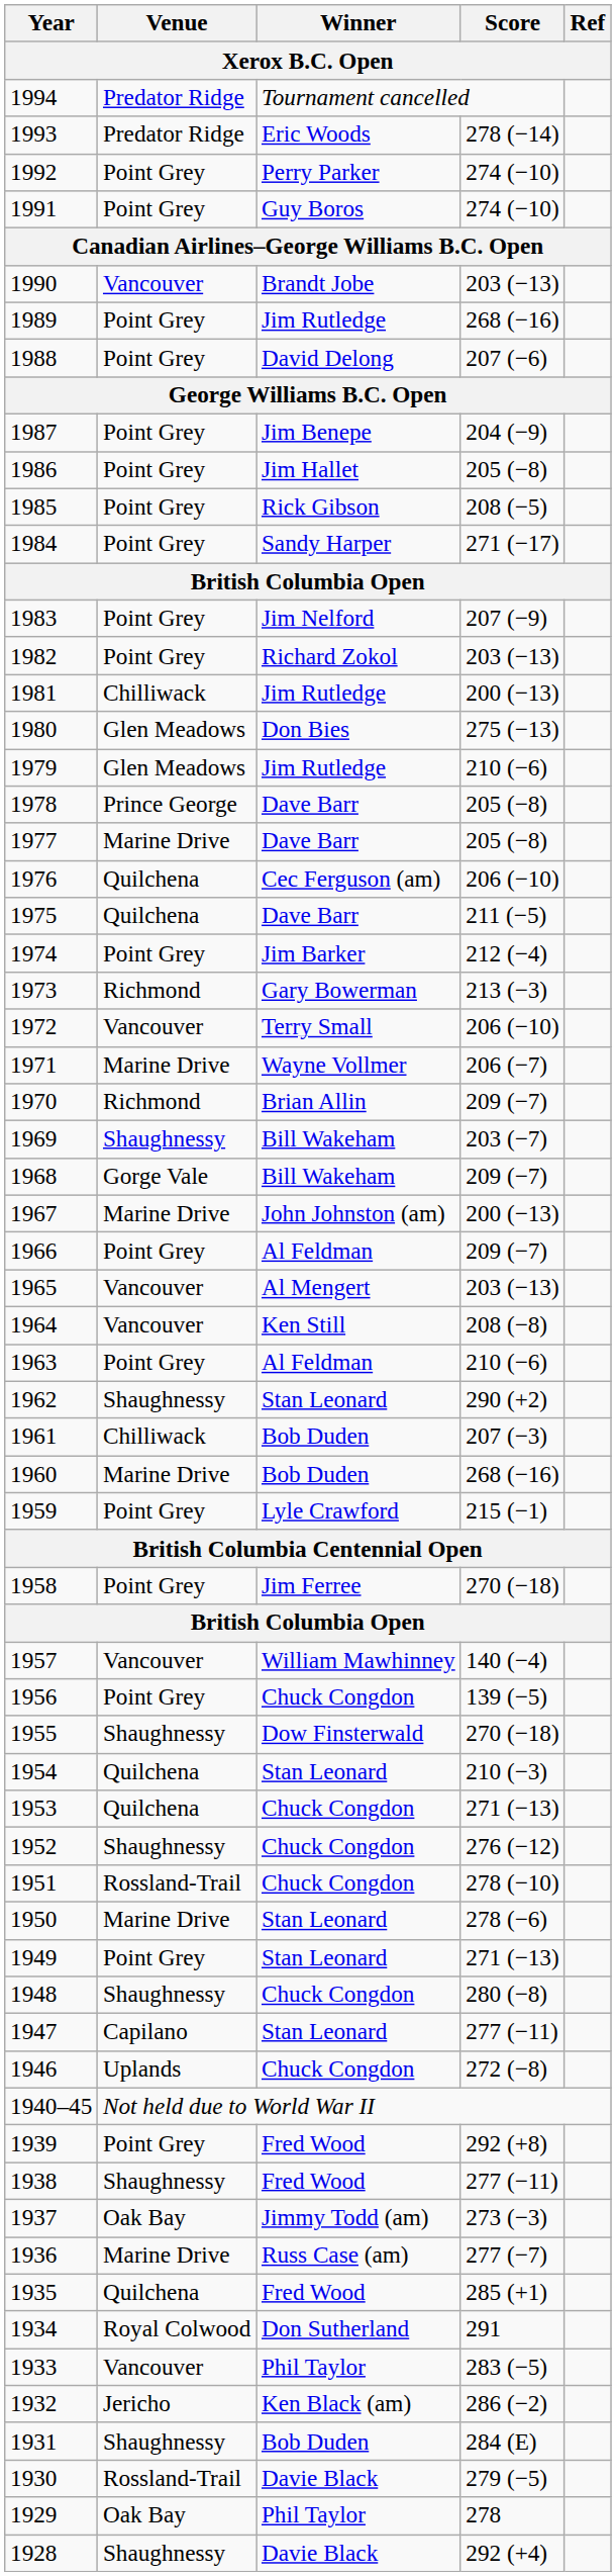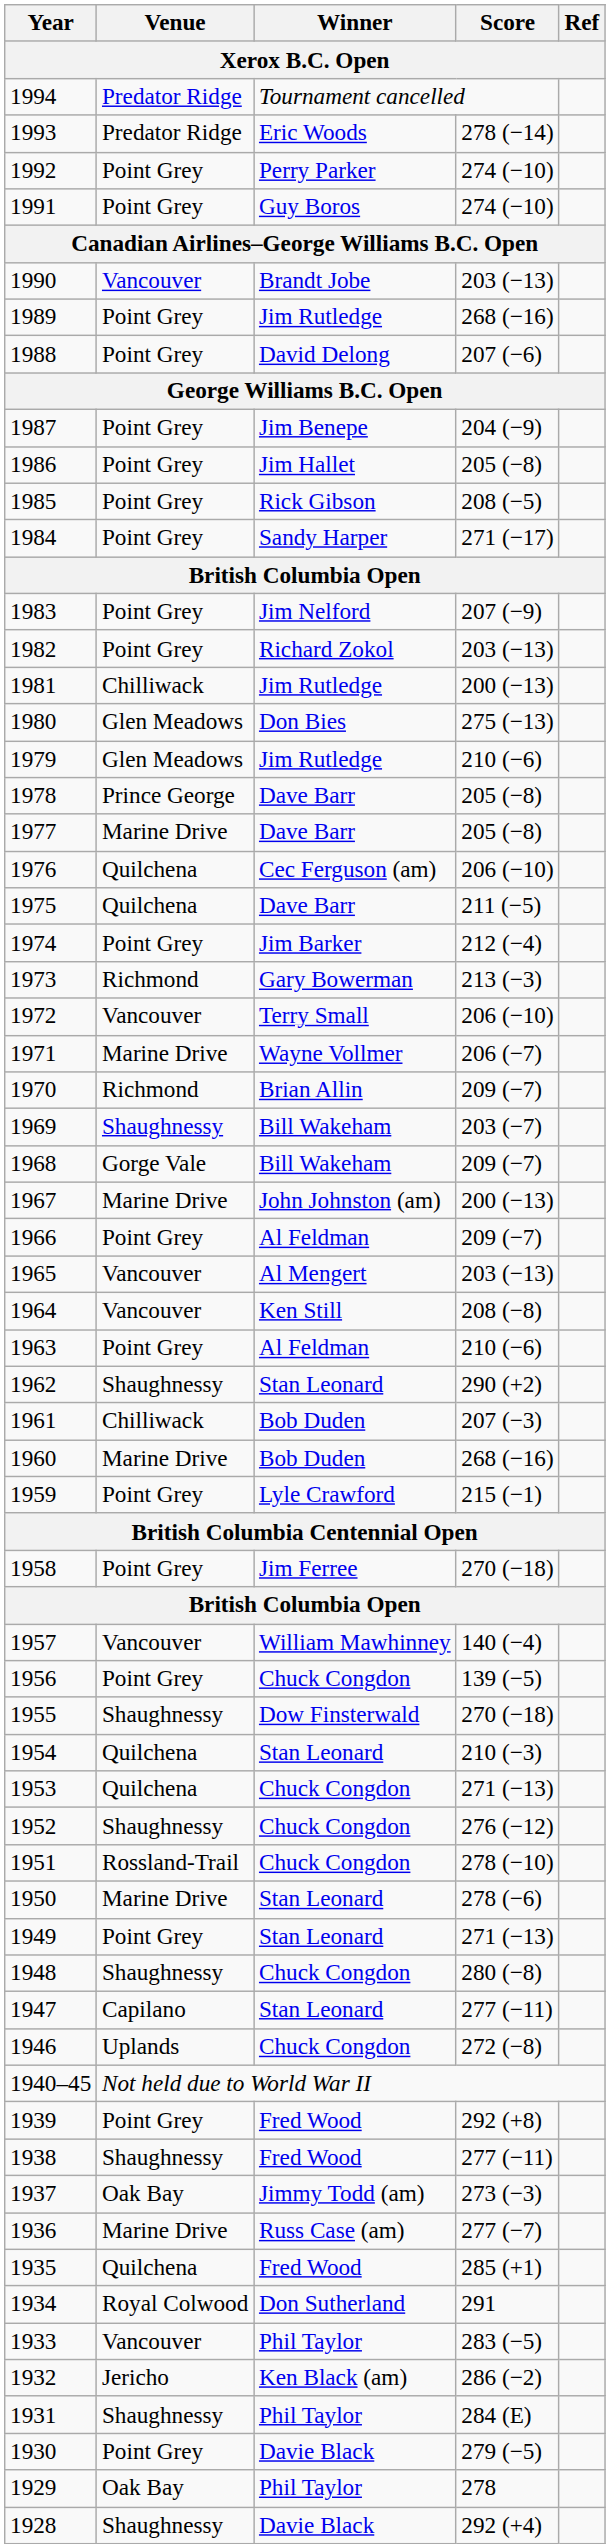1931 | Winner: Bob Duden -> Phil Taylor
1930 | Venue: Rossland-Trail -> Point Grey
